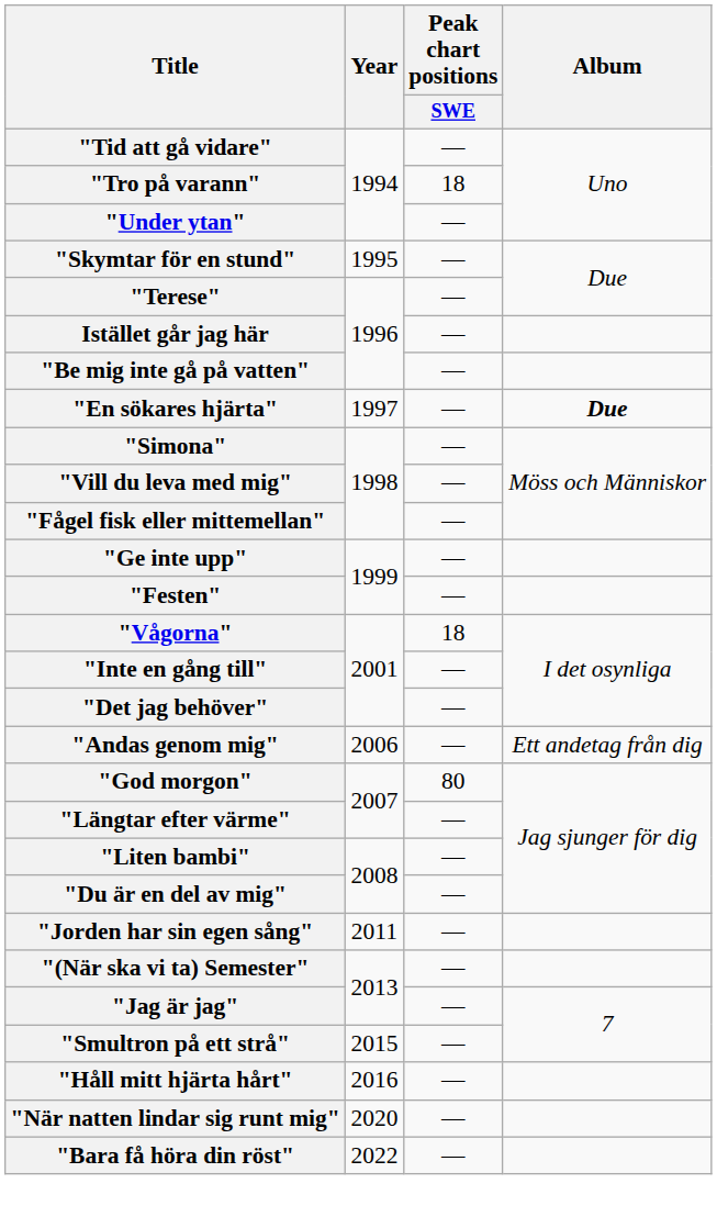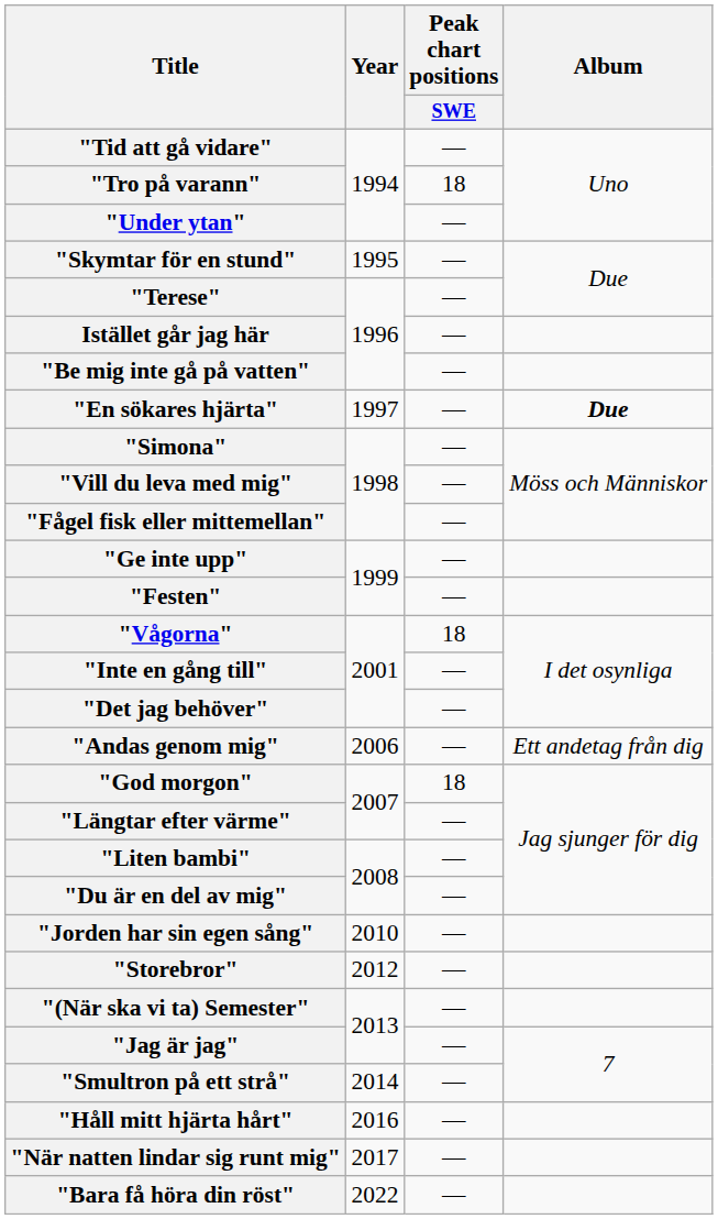"God morgon" | Peak chart positions / SWE: 80 -> 18
"Jorden har sin egen sång" | Year: 2011 -> 2010
+ row: "Storebror" | 2012 | —
"Smultron på ett strå" | Year: 2015 -> 2014
"När natten lindar sig runt mig" | Year: 2020 -> 2017
